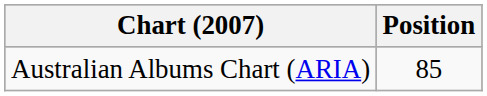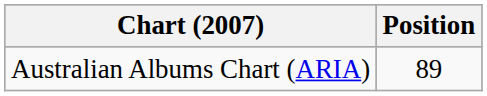Australian Albums Chart (ARIA) | Position: 85 -> 89
